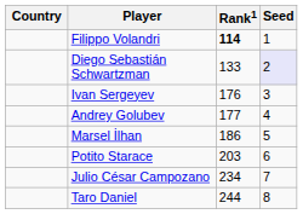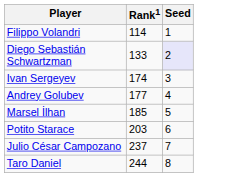- column: Country
Filippo Volandri | Rank1: bold -> normal
Ivan Sergeyev | Rank1: 176 -> 174
Marsel İlhan | Rank1: 186 -> 185
Julio César Campozano | Rank1: 234 -> 237
